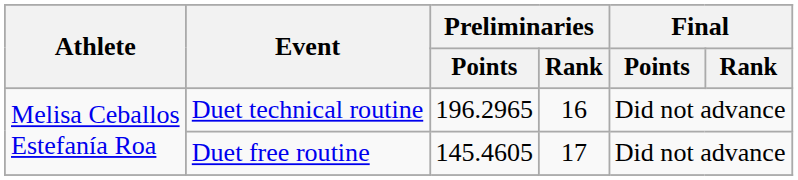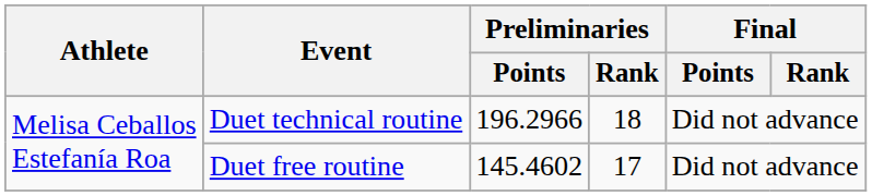Duet technical routine | Preliminaries / Points: 196.2965 -> 196.2966
Duet technical routine | Preliminaries / Rank: 16 -> 18
Duet free routine | Preliminaries / Points: 145.4605 -> 145.4602
